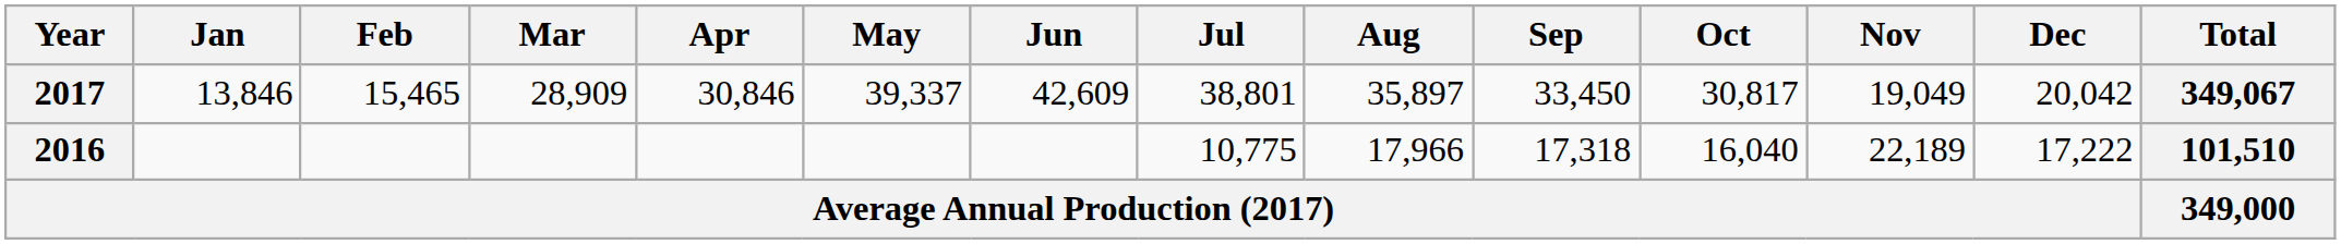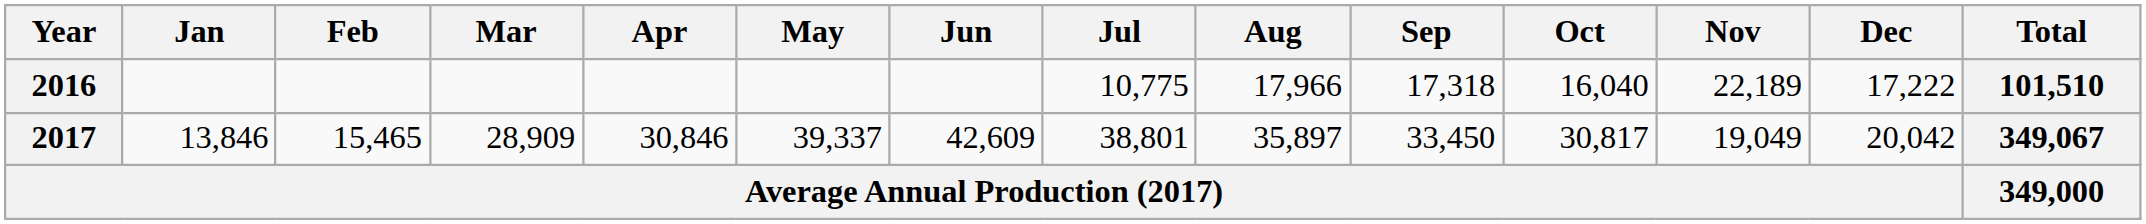rows swapped: 2016 <-> 2017
